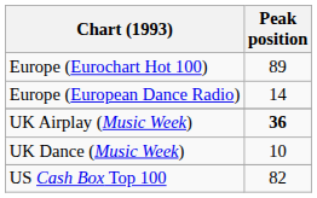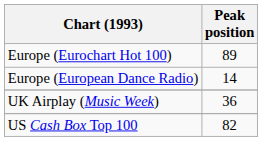UK Airplay (Music Week) | Peak position: bold -> normal
- row: UK Dance (Music Week) | 10
